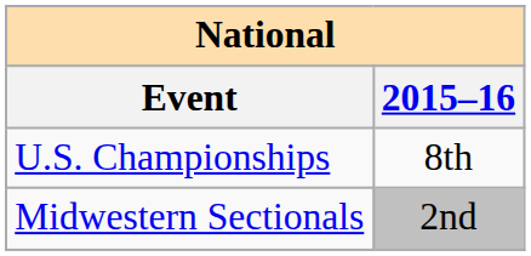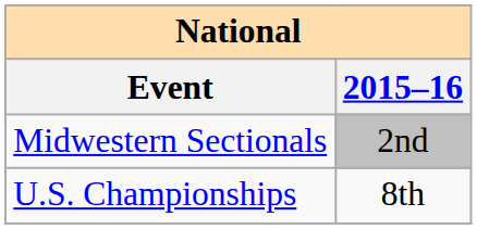rows swapped: U.S. Championships <-> Midwestern Sectionals
